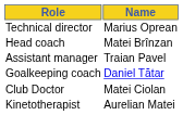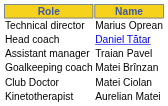Head coach | Name: Matei Brînzan -> Daniel Tătar
Goalkeeping coach | Name: Daniel Tătar -> Matei Brînzan
